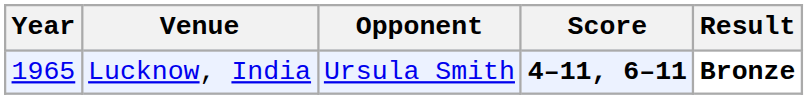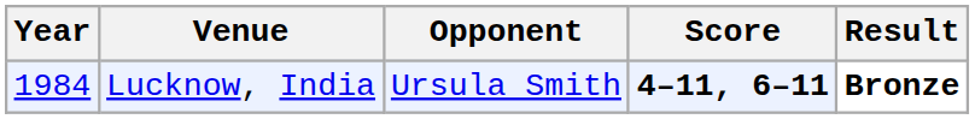Lucknow, India | Year: 1965 -> 1984
